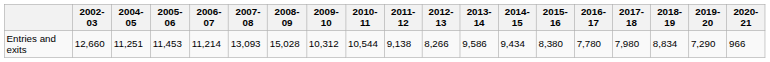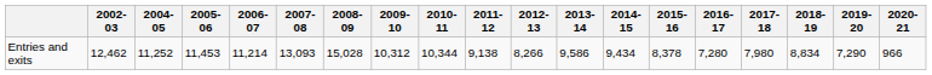Entries and exits | 2002-03: 12,660 -> 12,462
Entries and exits | 2004-05: 11,251 -> 11,252
Entries and exits | 2010-11: 10,544 -> 10,344
Entries and exits | 2015-16: 8,380 -> 8,378
Entries and exits | 2016-17: 7,780 -> 7,280
